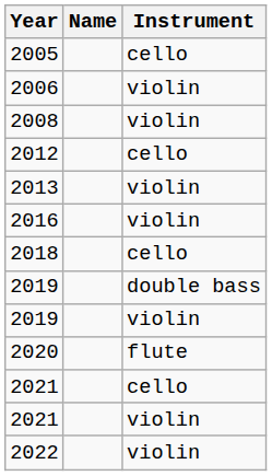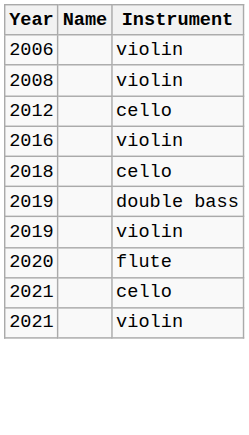- row: 2005 | cello
- row: 2013 | violin
- row: 2022 | violin
